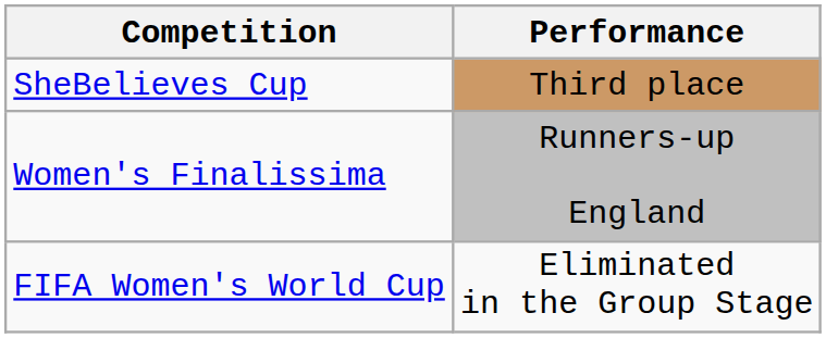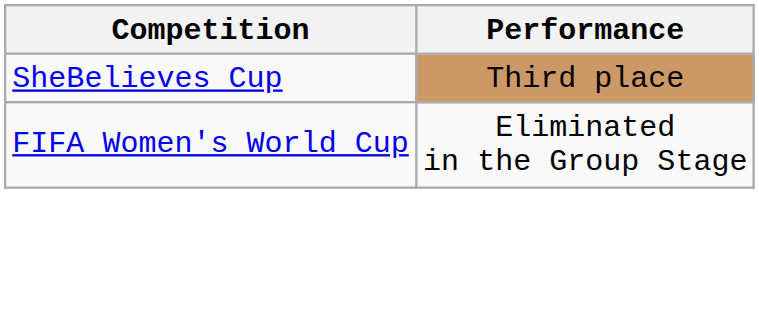- row: Women's Finalissima | Runners-up England
